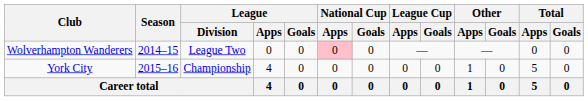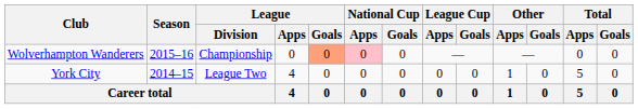Wolverhampton Wanderers | Season: 2014–15 -> 2015–16
Wolverhampton Wanderers | League / Division: League Two -> Championship
Wolverhampton Wanderers | League / Goals: no background -> lightsalmon background
York City | Season: 2015–16 -> 2014–15
York City | League / Division: Championship -> League Two
